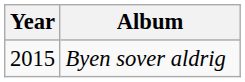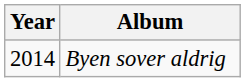Byen sover aldrig | Year: 2015 -> 2014
